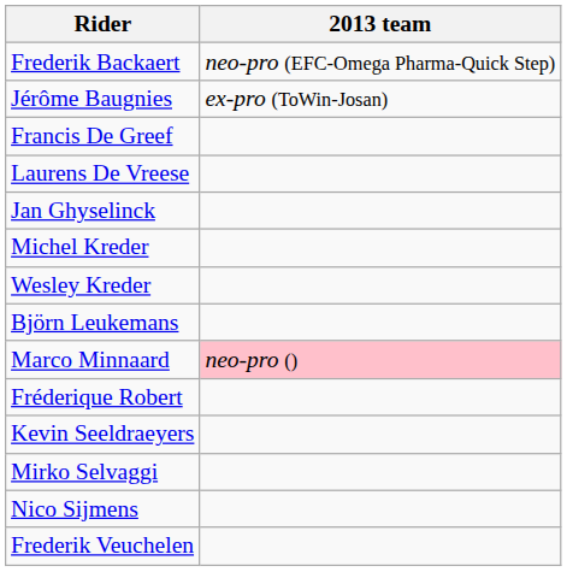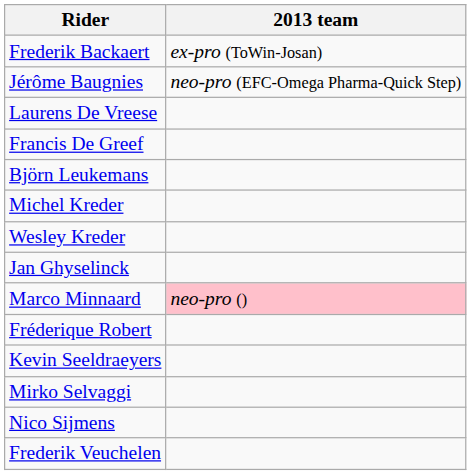Frederik Backaert | 2013 team: neo-pro (EFC-Omega Pharma-Quick Step) -> ex-pro (ToWin-Josan)
Jérôme Baugnies | 2013 team: ex-pro (ToWin-Josan) -> neo-pro (EFC-Omega Pharma-Quick Step)
rows swapped: Francis De Greef <-> Laurens De Vreese
rows swapped: Jan Ghyselinck <-> Björn Leukemans
